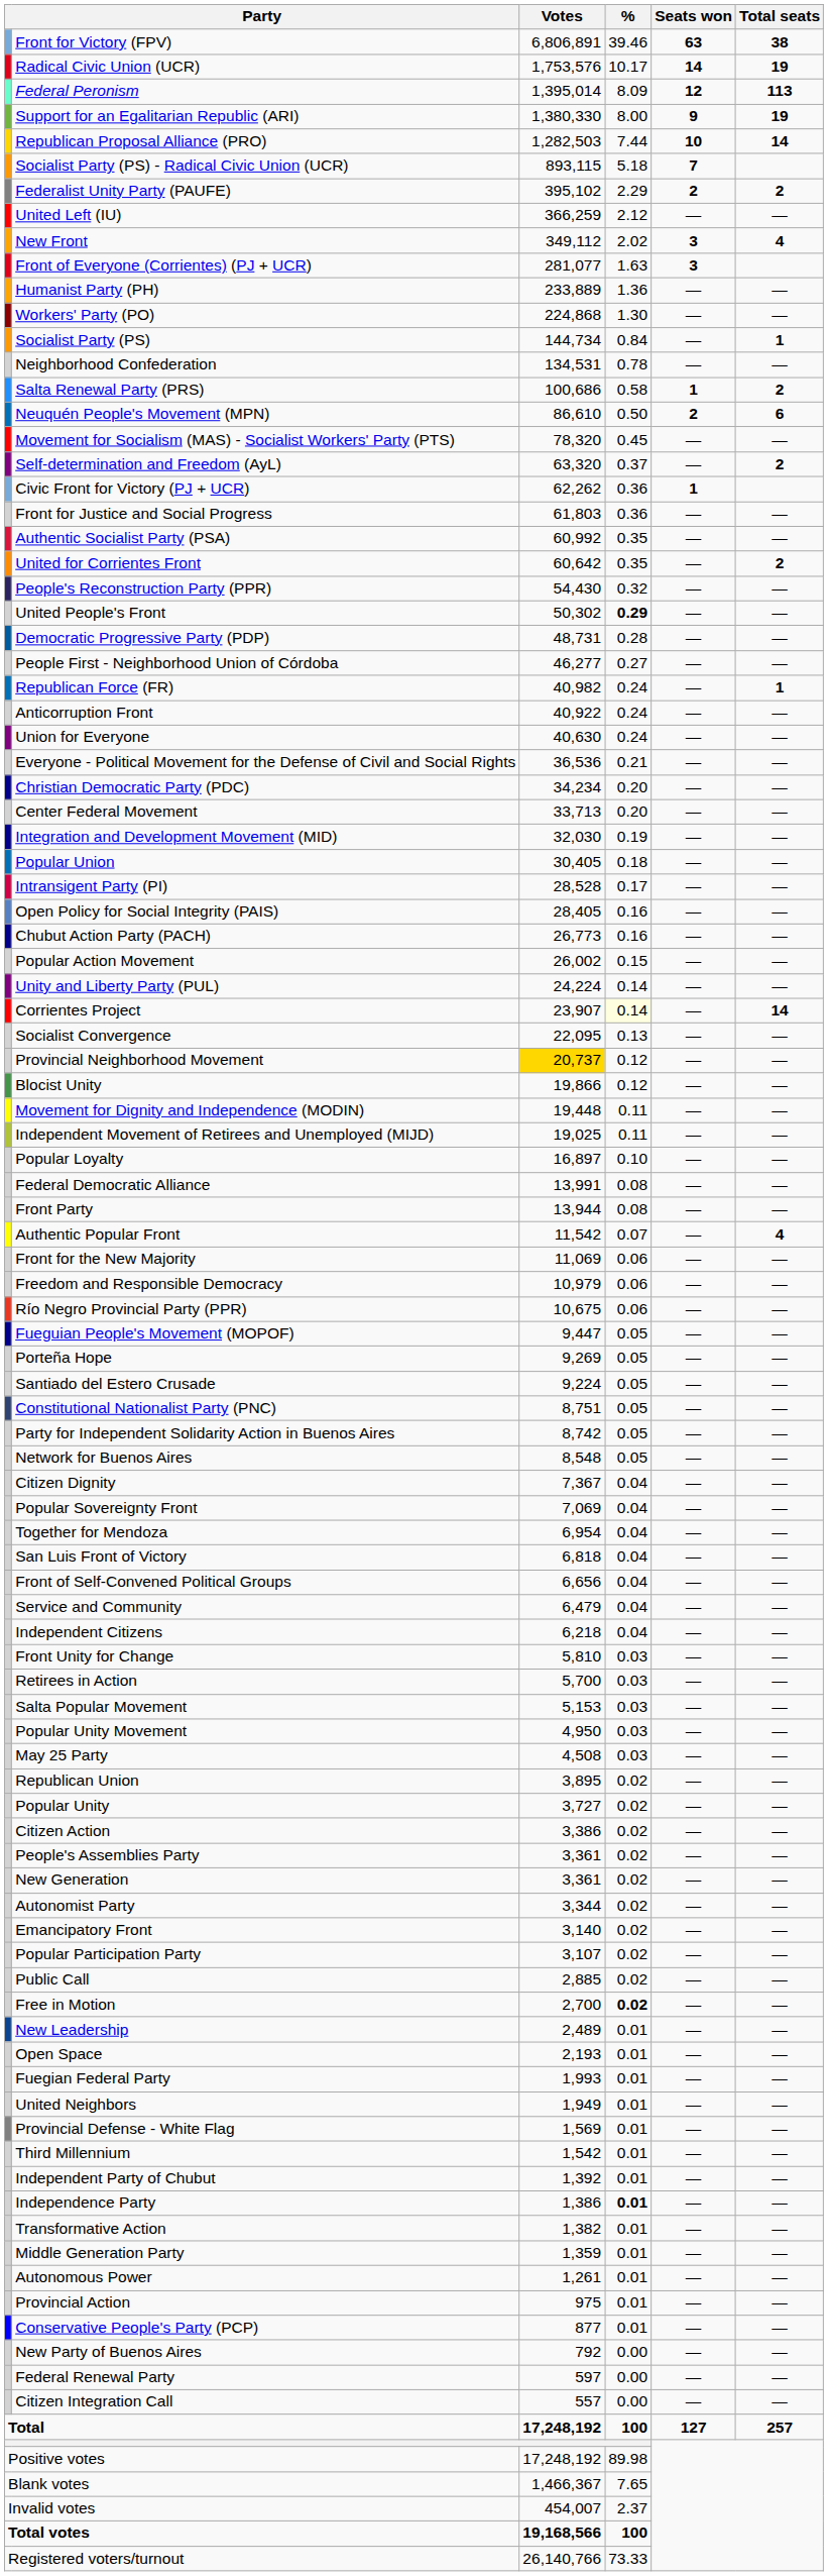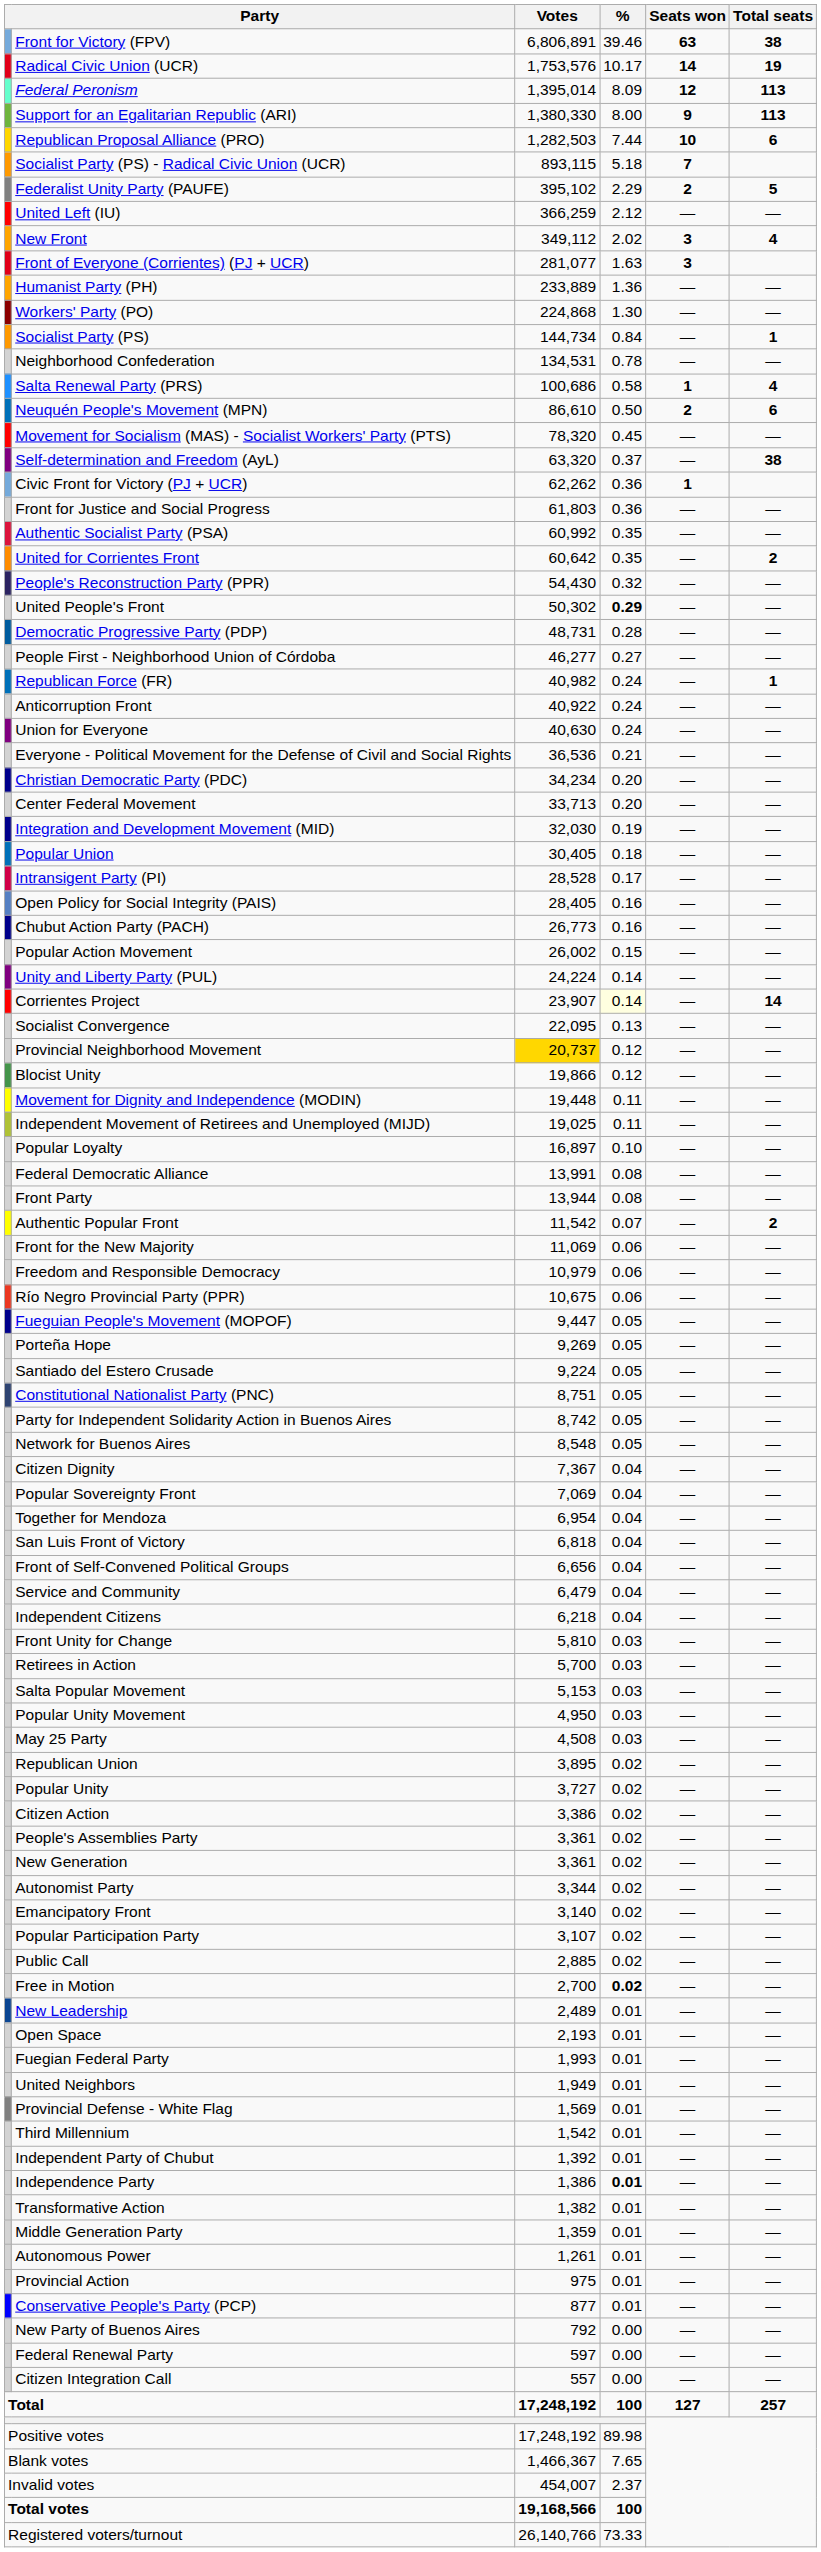Support for an Egalitarian Republic (ARI) | Total seats: 19 -> 113
Republican Proposal Alliance (PRO) | Total seats: 14 -> 6
Federalist Unity Party (PAUFE) | Total seats: 2 -> 5
Salta Renewal Party (PRS) | Total seats: 2 -> 4
Self-determination and Freedom (AyL) | Total seats: 2 -> 38
Authentic Popular Front | Total seats: 4 -> 2
